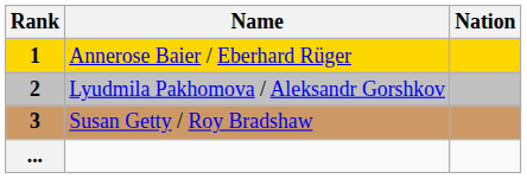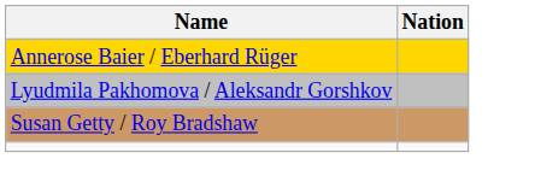- column: Rank | 1 | 2 | 3 | ...
